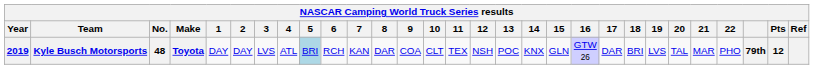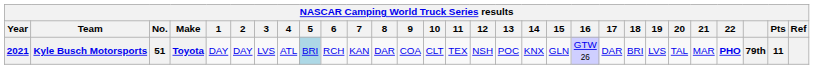Kyle Busch Motorsports | Year: 2019 -> 2021
Kyle Busch Motorsports | No.: 48 -> 51
Kyle Busch Motorsports | 22: normal -> bold
Kyle Busch Motorsports | Pts: 12 -> 11
